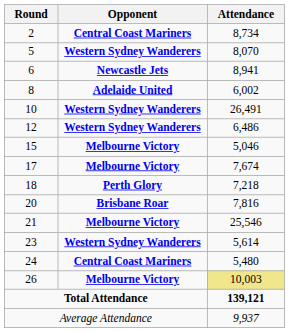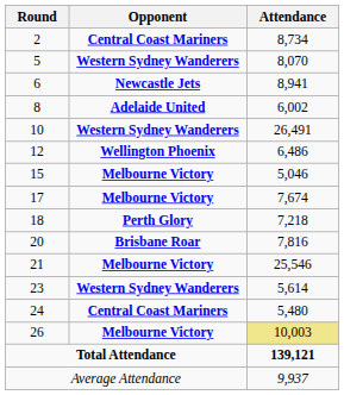12 | Opponent: Western Sydney Wanderers -> Wellington Phoenix
